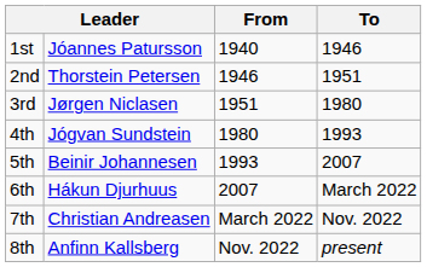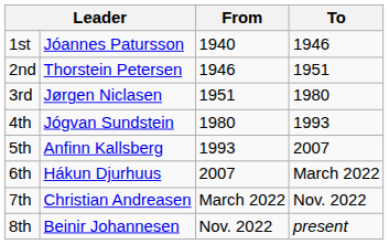5th | column 2: Beinir Johannesen -> Anfinn Kallsberg
8th | column 2: Anfinn Kallsberg -> Beinir Johannesen
